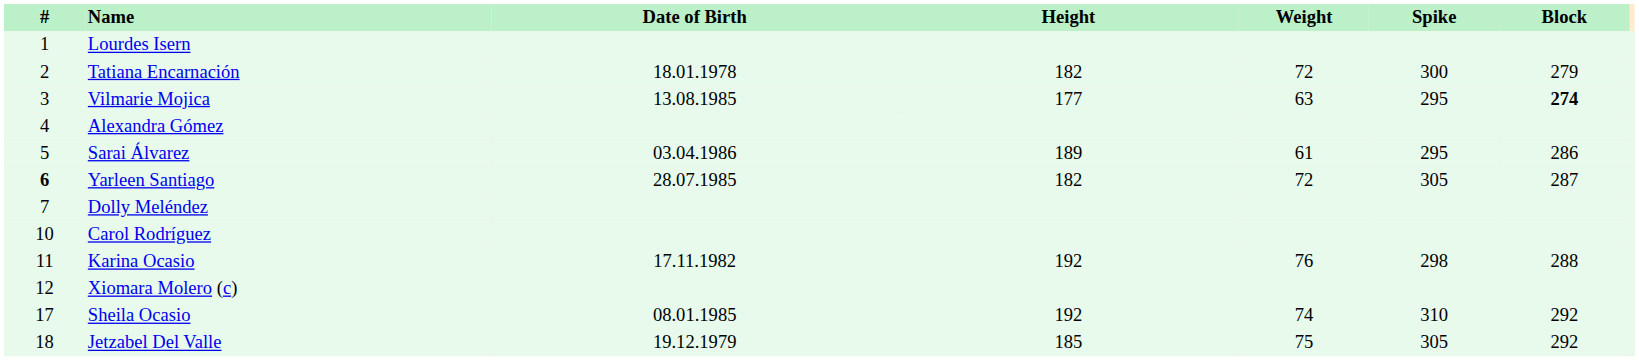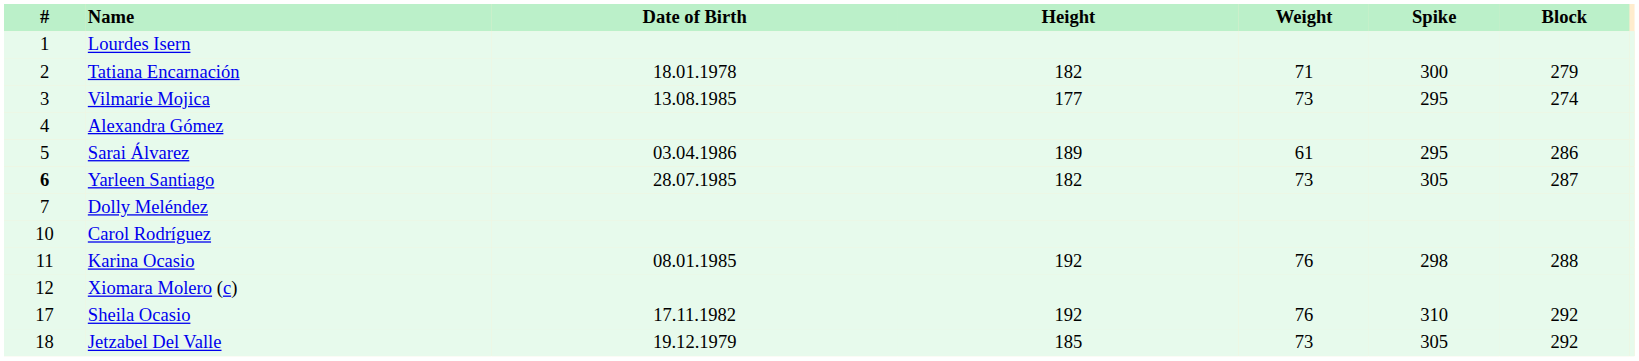Tatiana Encarnación | Weight: 72 -> 71
Vilmarie Mojica | Weight: 63 -> 73
Vilmarie Mojica | Block: bold -> normal
Yarleen Santiago | Weight: 72 -> 73
Karina Ocasio | Date of Birth: 17.11.1982 -> 08.01.1985
Sheila Ocasio | Date of Birth: 08.01.1985 -> 17.11.1982
Sheila Ocasio | Weight: 74 -> 76
Jetzabel Del Valle | Weight: 75 -> 73
